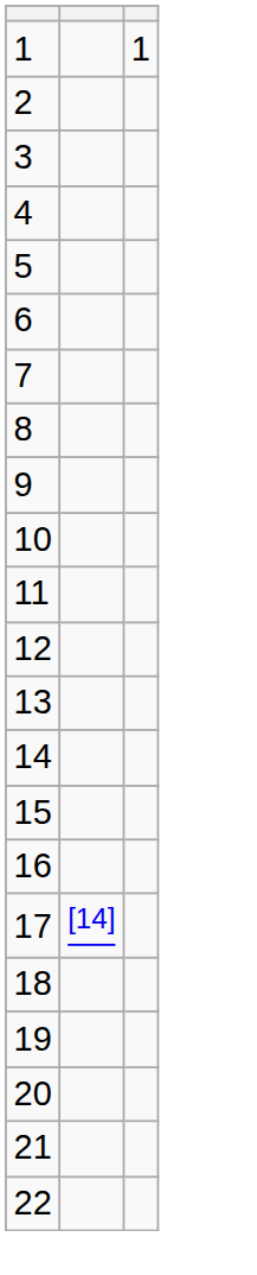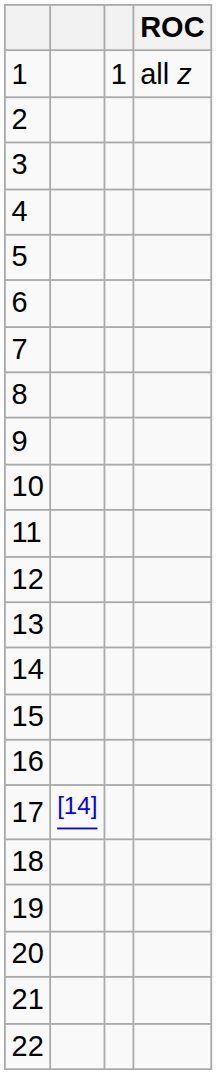+ column: ROC | all z
